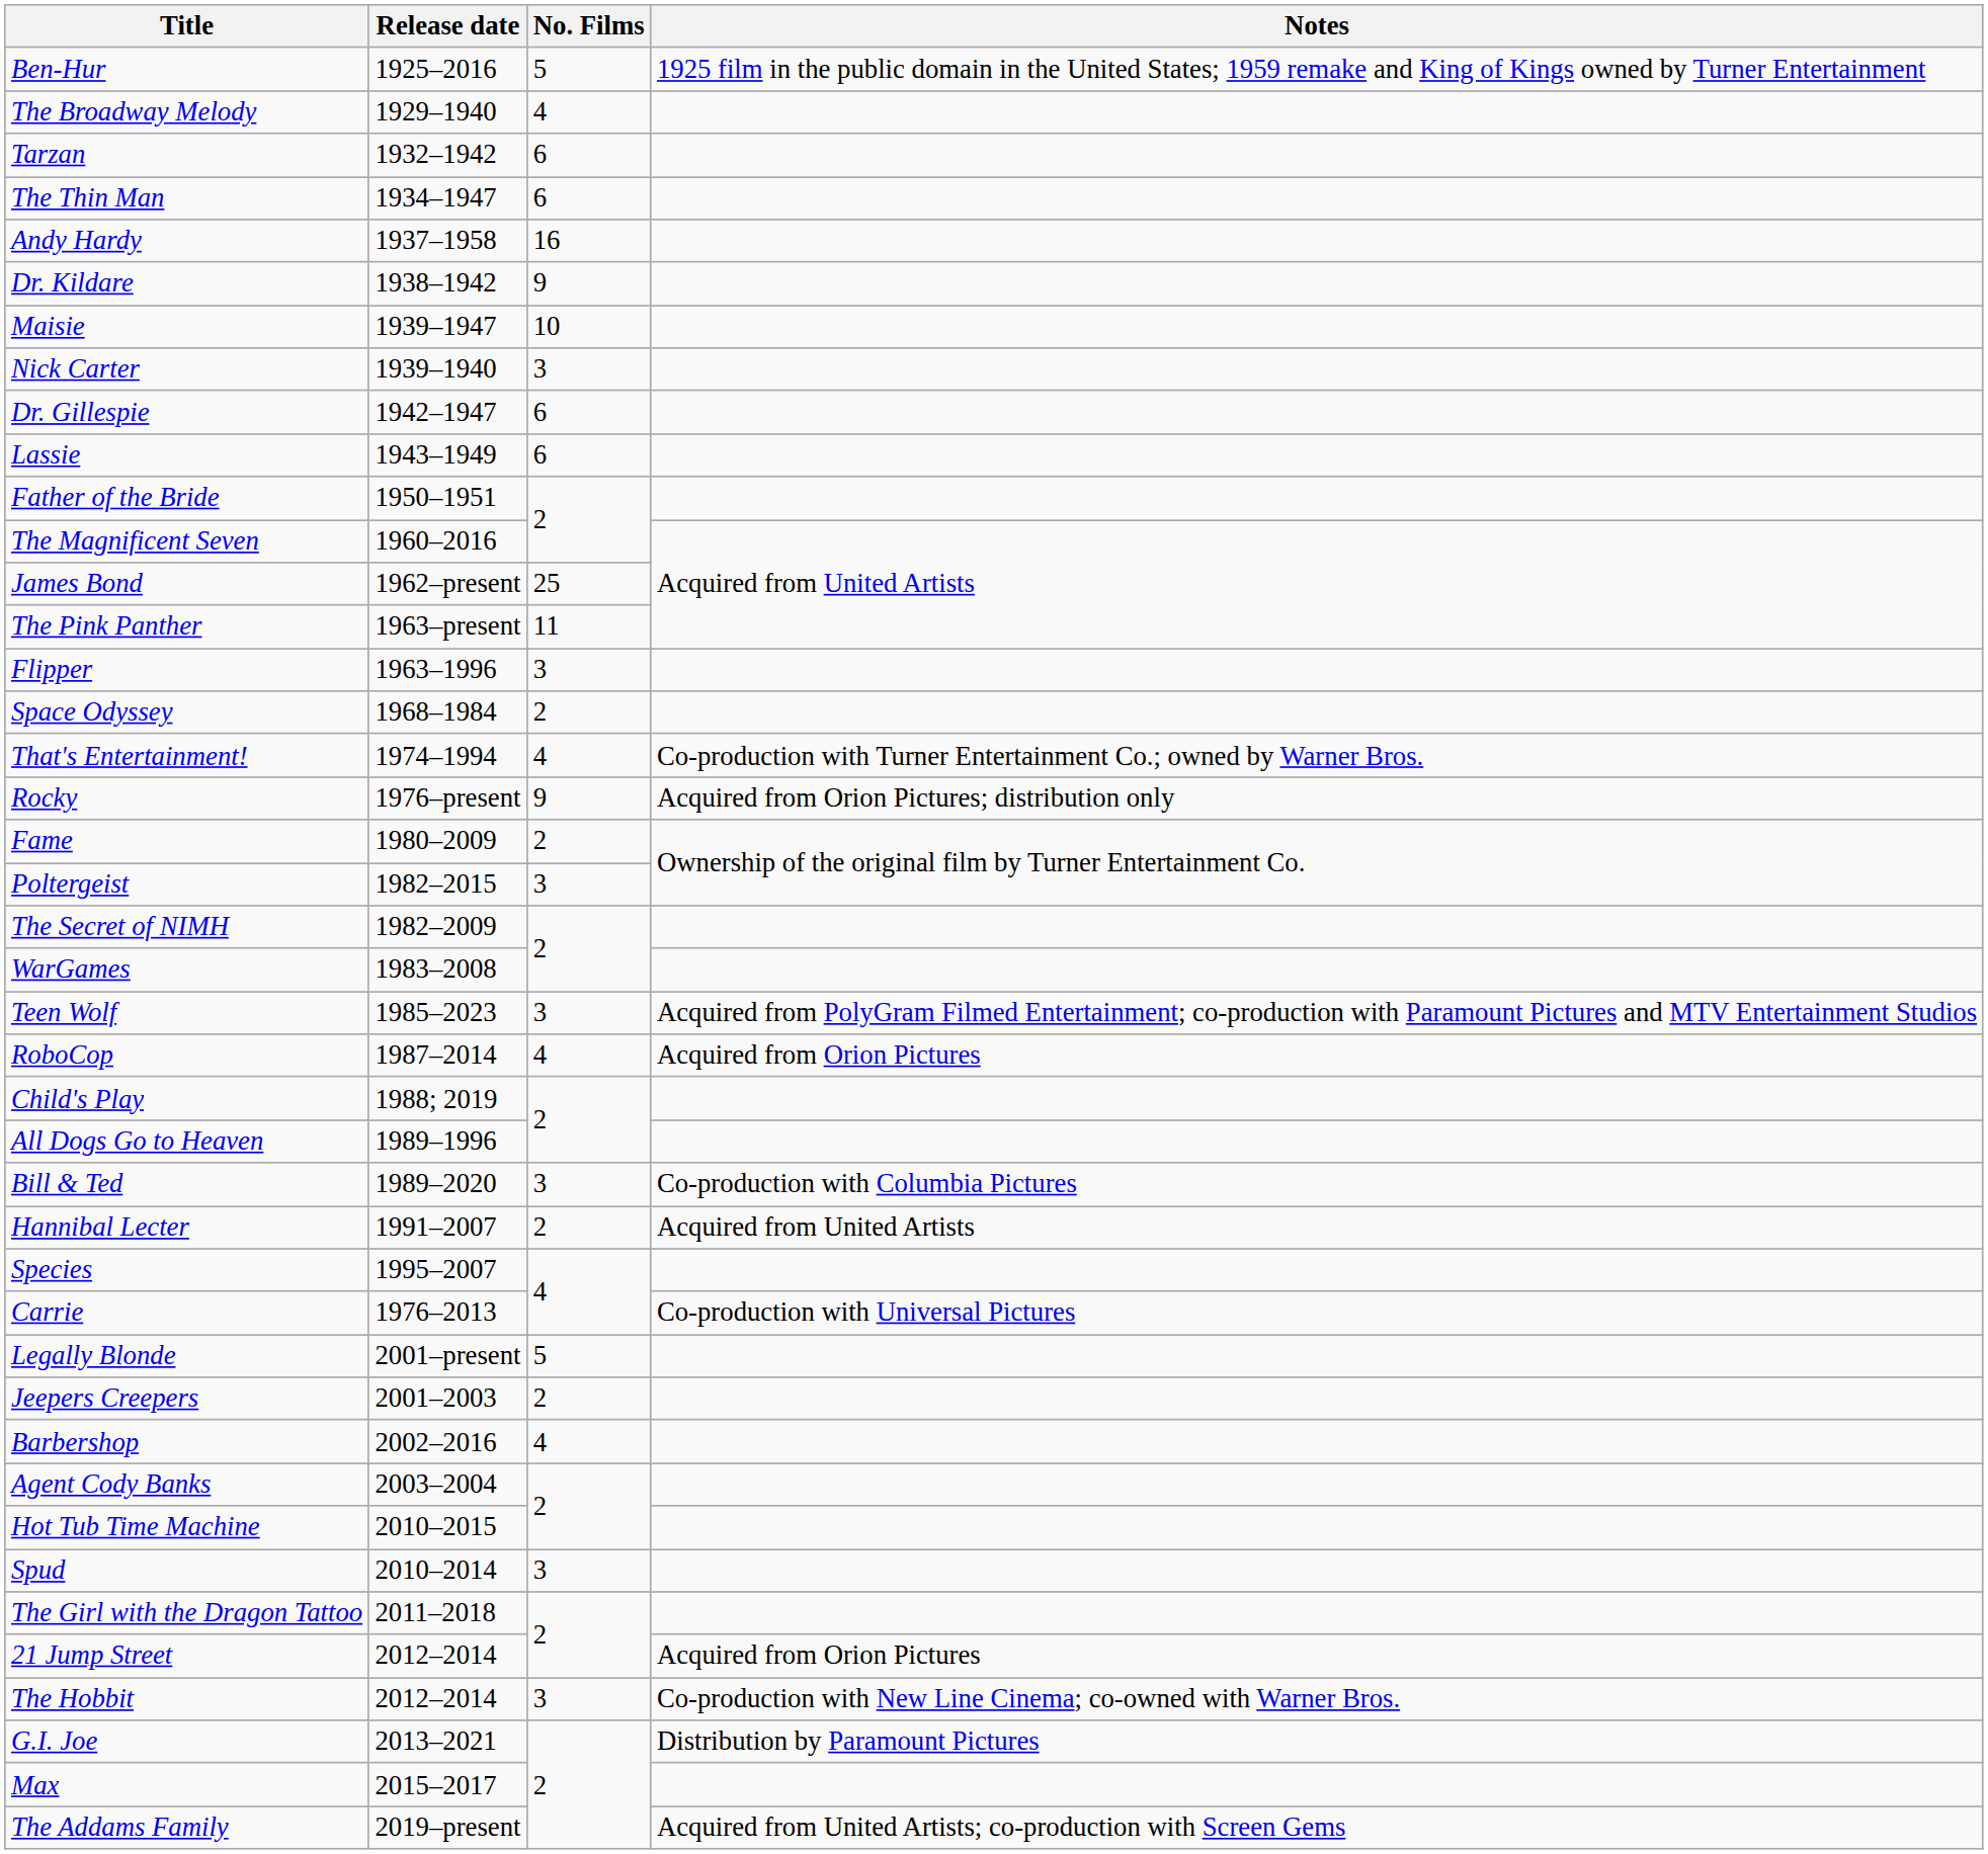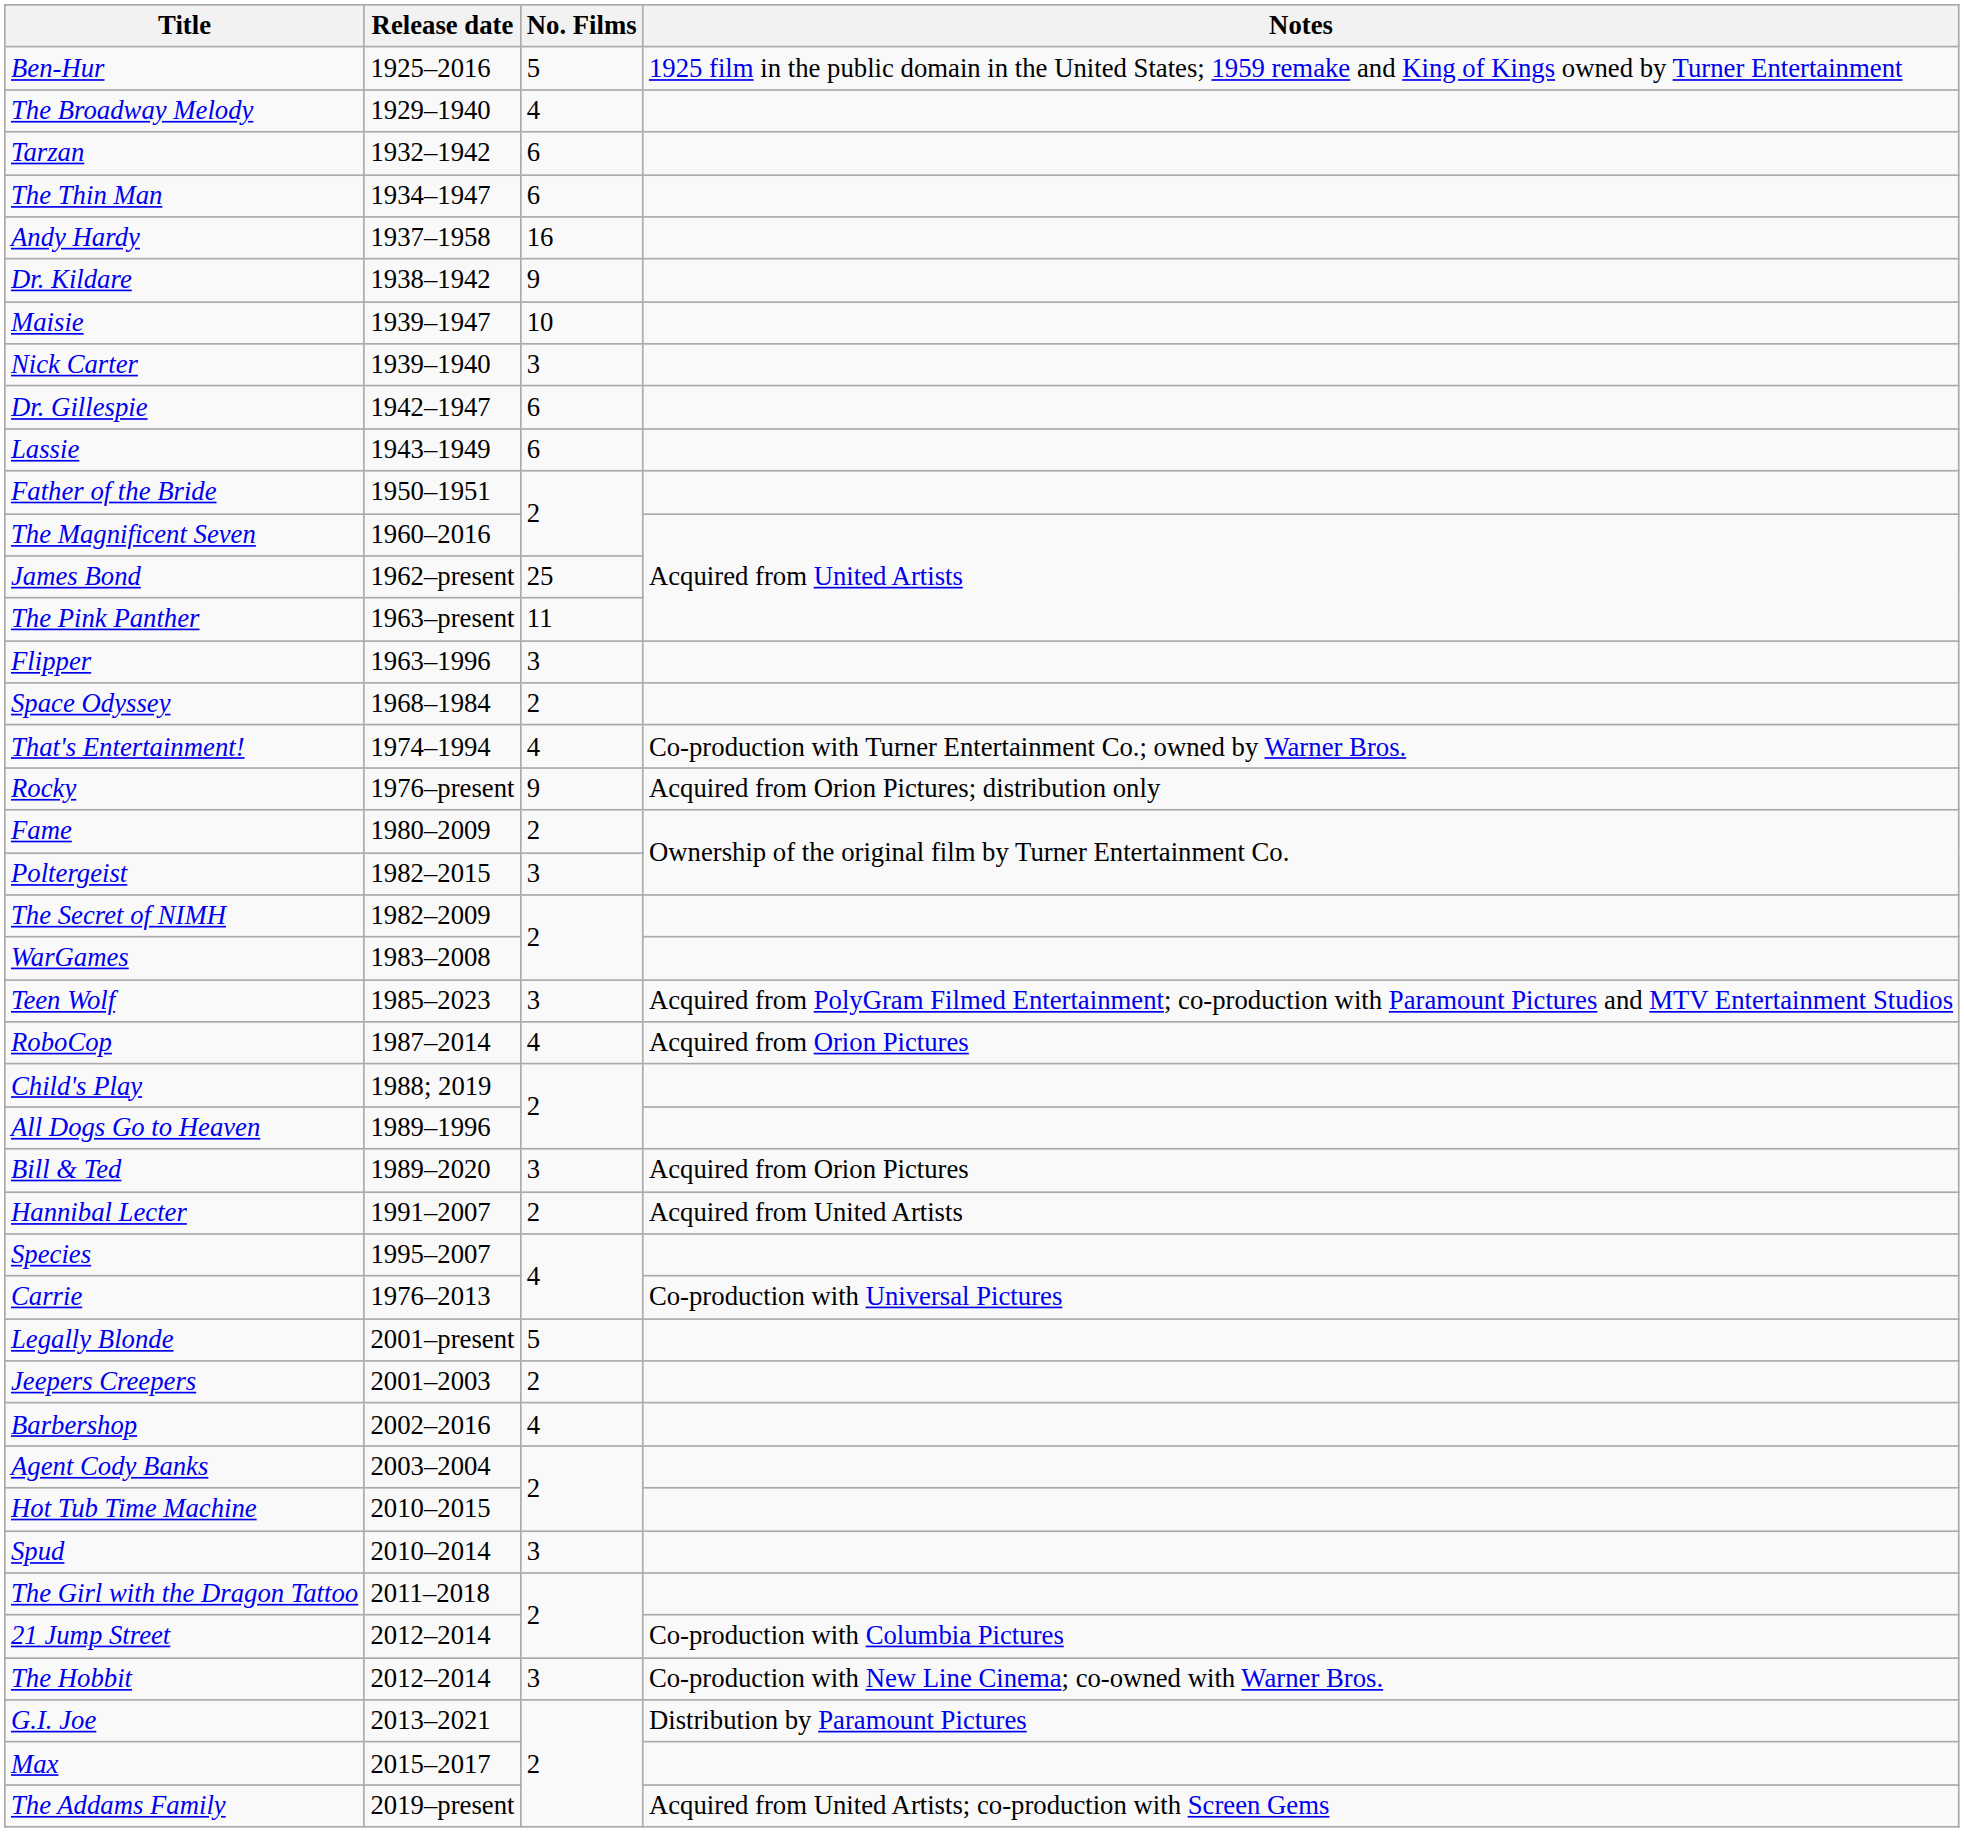Bill & Ted | Notes: Co-production with Columbia Pictures -> Acquired from Orion Pictures
21 Jump Street | Notes: Acquired from Orion Pictures -> Co-production with Columbia Pictures
